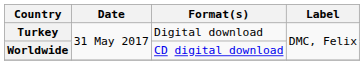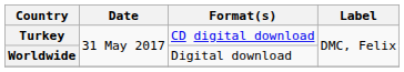Turkey | Format(s): Digital download -> CD digital download
Worldwide | Format(s): CD digital download -> Digital download
